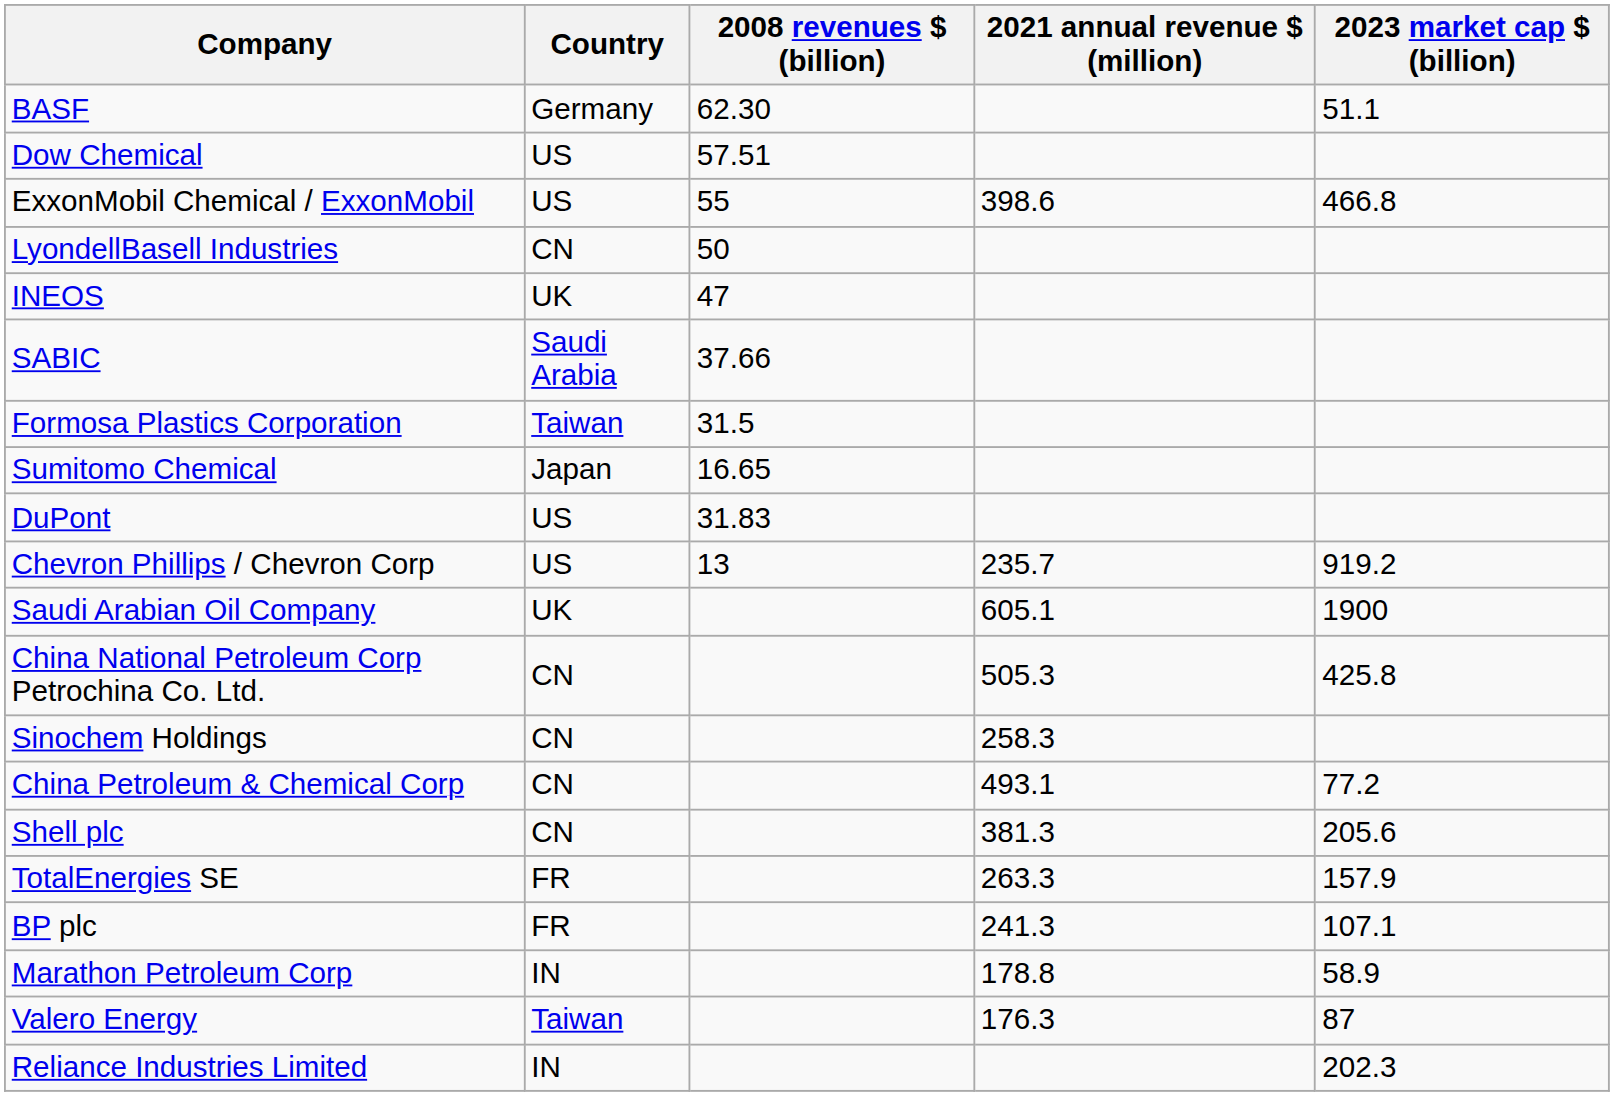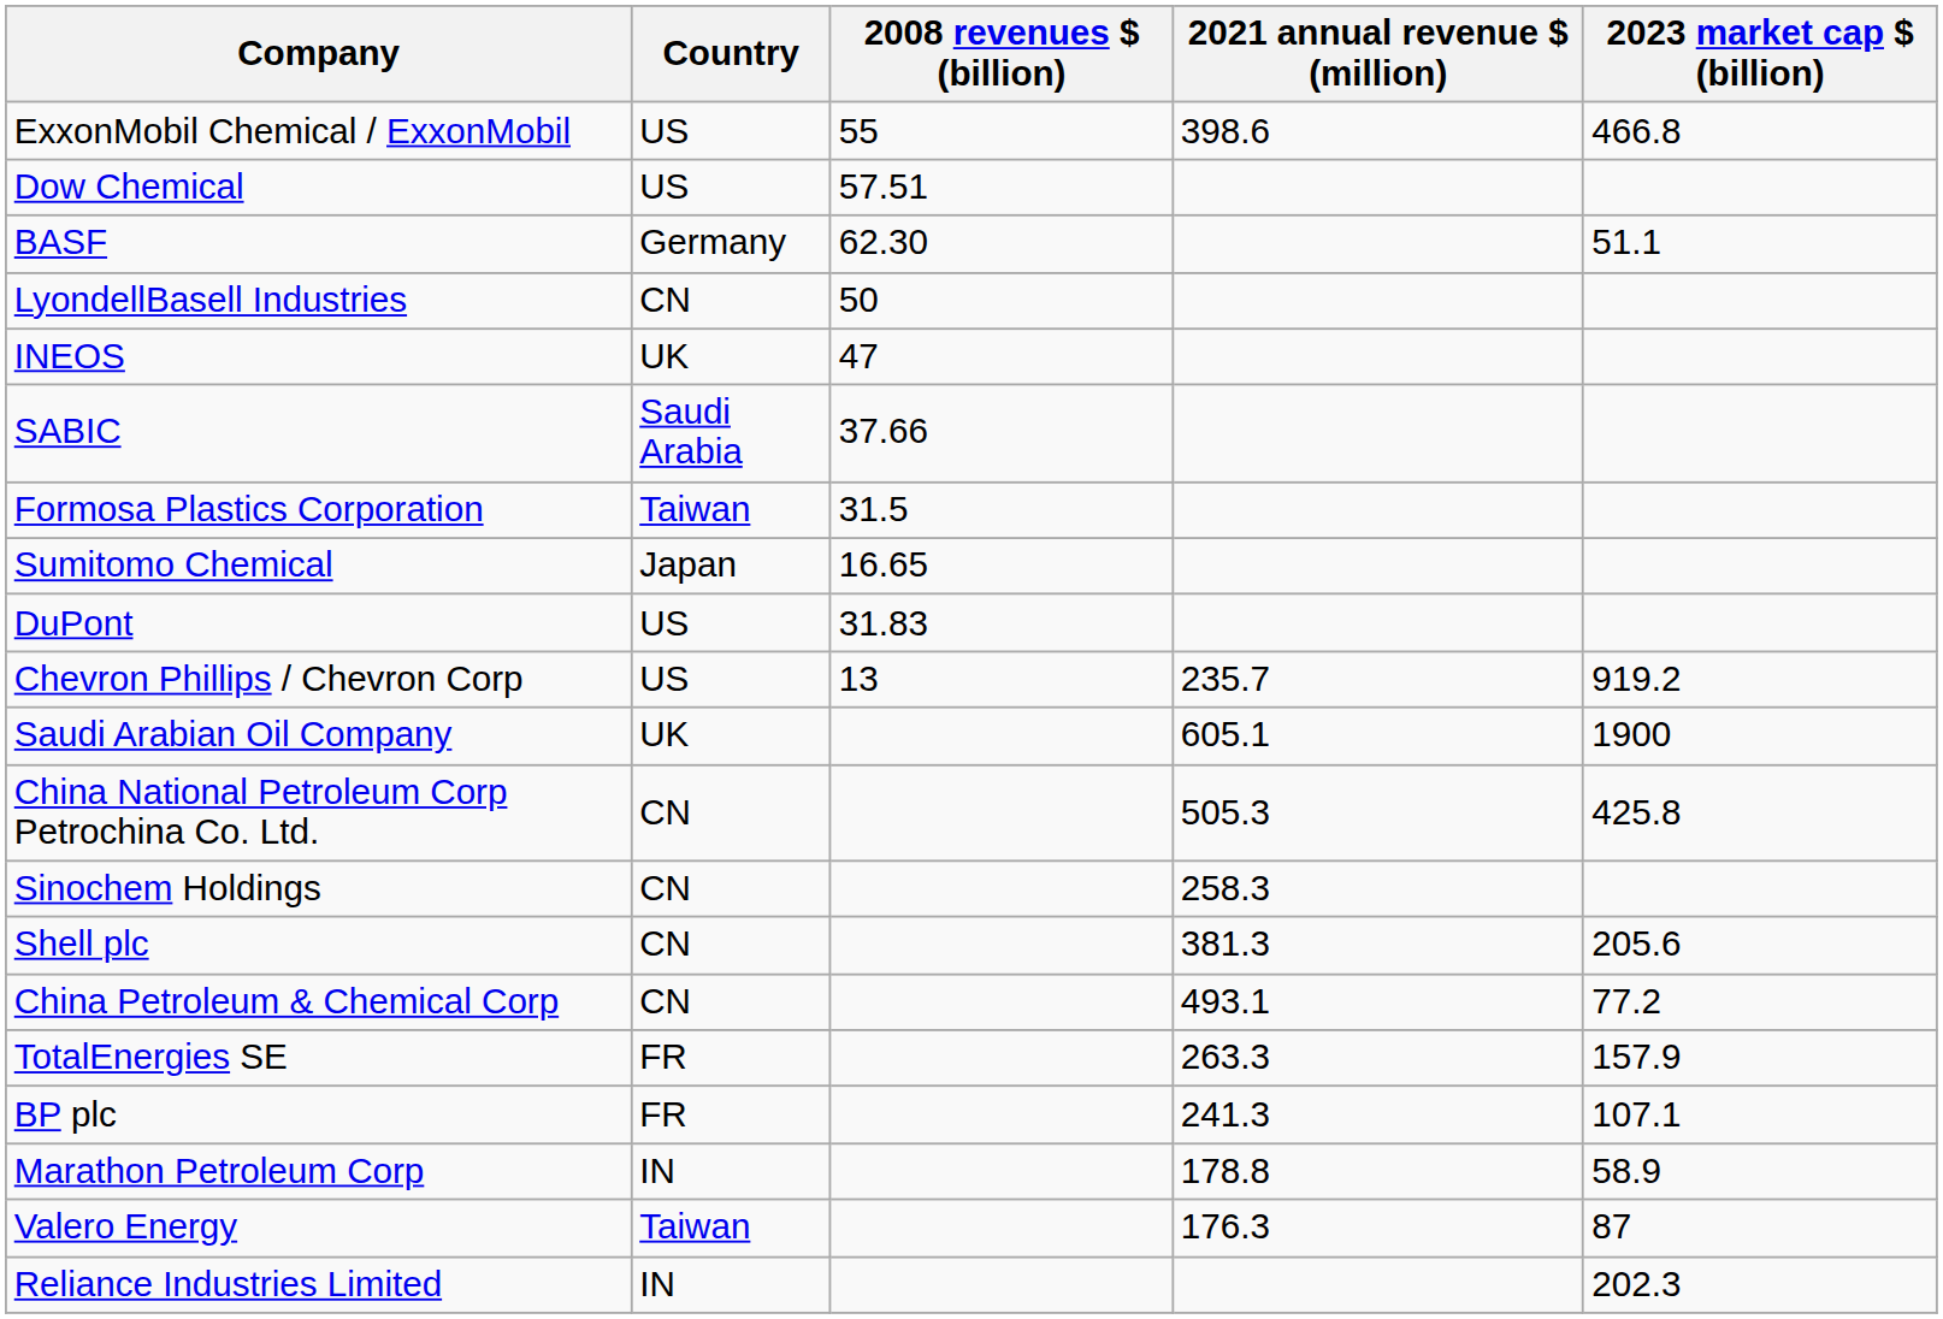rows swapped: BASF <-> ExxonMobil Chemical / ExxonMobil
rows swapped: Shell plc <-> China Petroleum & Chemical Corp
